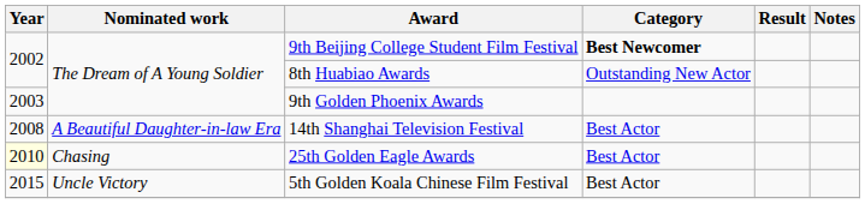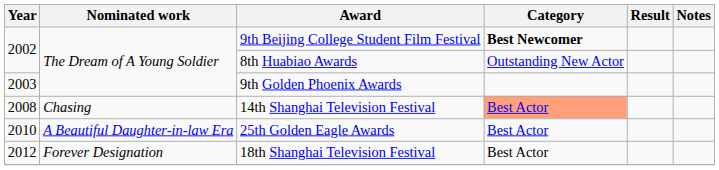14th Shanghai Television Festival | Nominated work: A Beautiful Daughter-in-law Era -> Chasing
14th Shanghai Television Festival | Category: no background -> lightsalmon background
25th Golden Eagle Awards | Year: lightyellow background -> no background
25th Golden Eagle Awards | Nominated work: Chasing -> A Beautiful Daughter-in-law Era
+ row: 2012 | Forever Designation | 18th Shanghai Television Festival | Best Actor
- row: 2015 | Uncle Victory | 5th Golden Koala Chinese Film Festival | Best Actor
